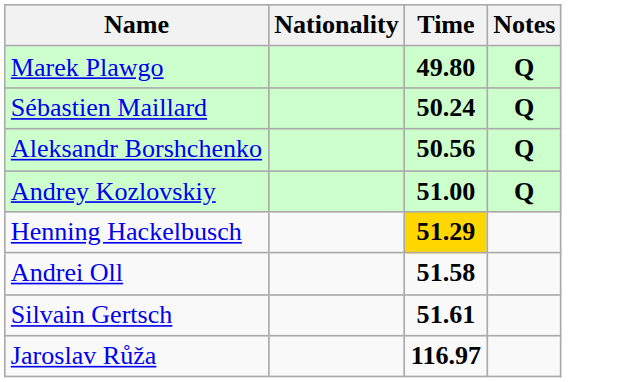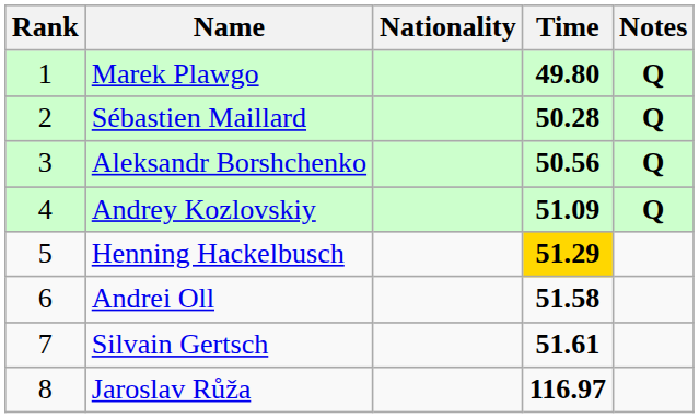+ column: Rank | 1 | 2 | 3 | 4 | 5 | 6 | 7 | 8
Sébastien Maillard | Time: 50.24 -> 50.28
Andrey Kozlovskiy | Time: 51.00 -> 51.09
